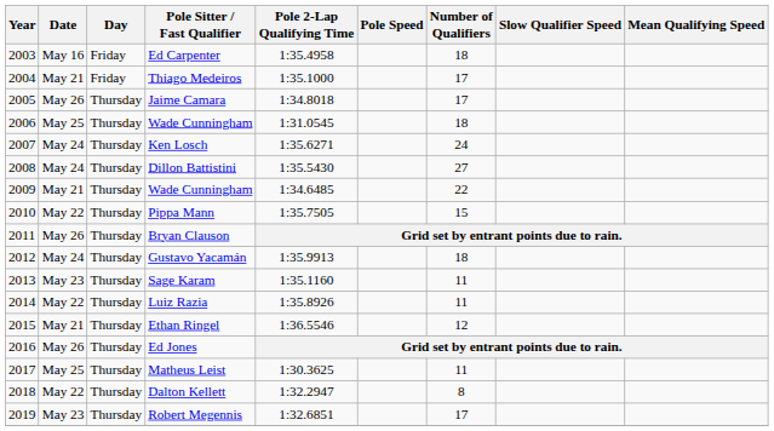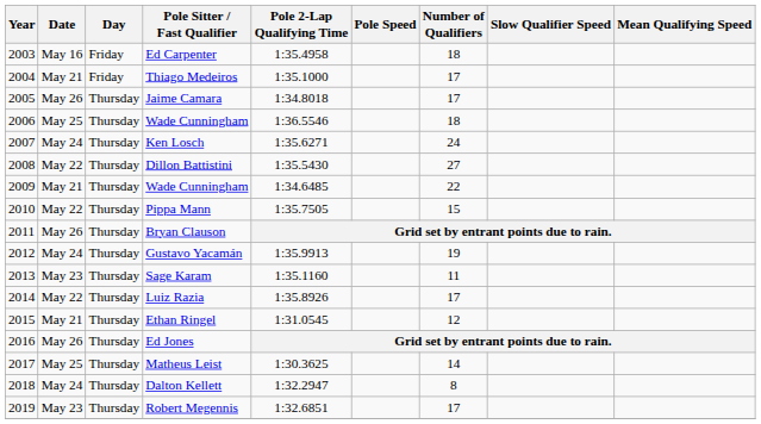2006 / Wade Cunningham | Pole 2-Lap Qualifying Time: 1:31.0545 -> 1:36.5546
Dillon Battistini | Date: May 24 -> May 22
Gustavo Yacamán | Number of Qualifiers: 18 -> 19
Luiz Razia | Number of Qualifiers: 11 -> 17
Ethan Ringel | Pole 2-Lap Qualifying Time: 1:36.5546 -> 1:31.0545
Matheus Leist | Number of Qualifiers: 11 -> 14
Dalton Kellett | Date: May 22 -> May 24
